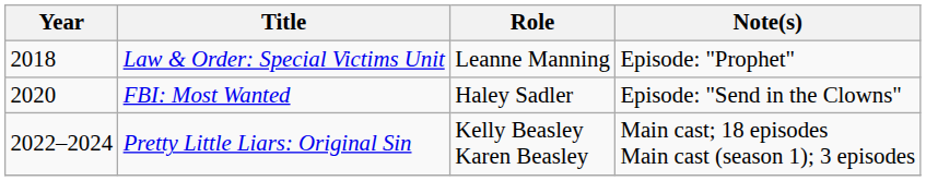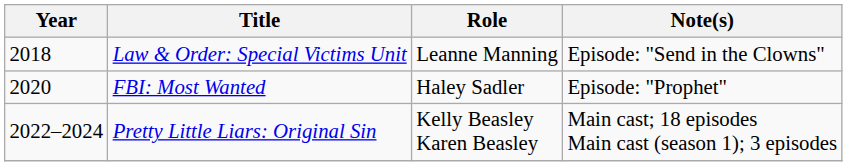Law & Order: Special Victims Unit | Note(s): Episode: "Prophet" -> Episode: "Send in the Clowns"
FBI: Most Wanted | Note(s): Episode: "Send in the Clowns" -> Episode: "Prophet"
